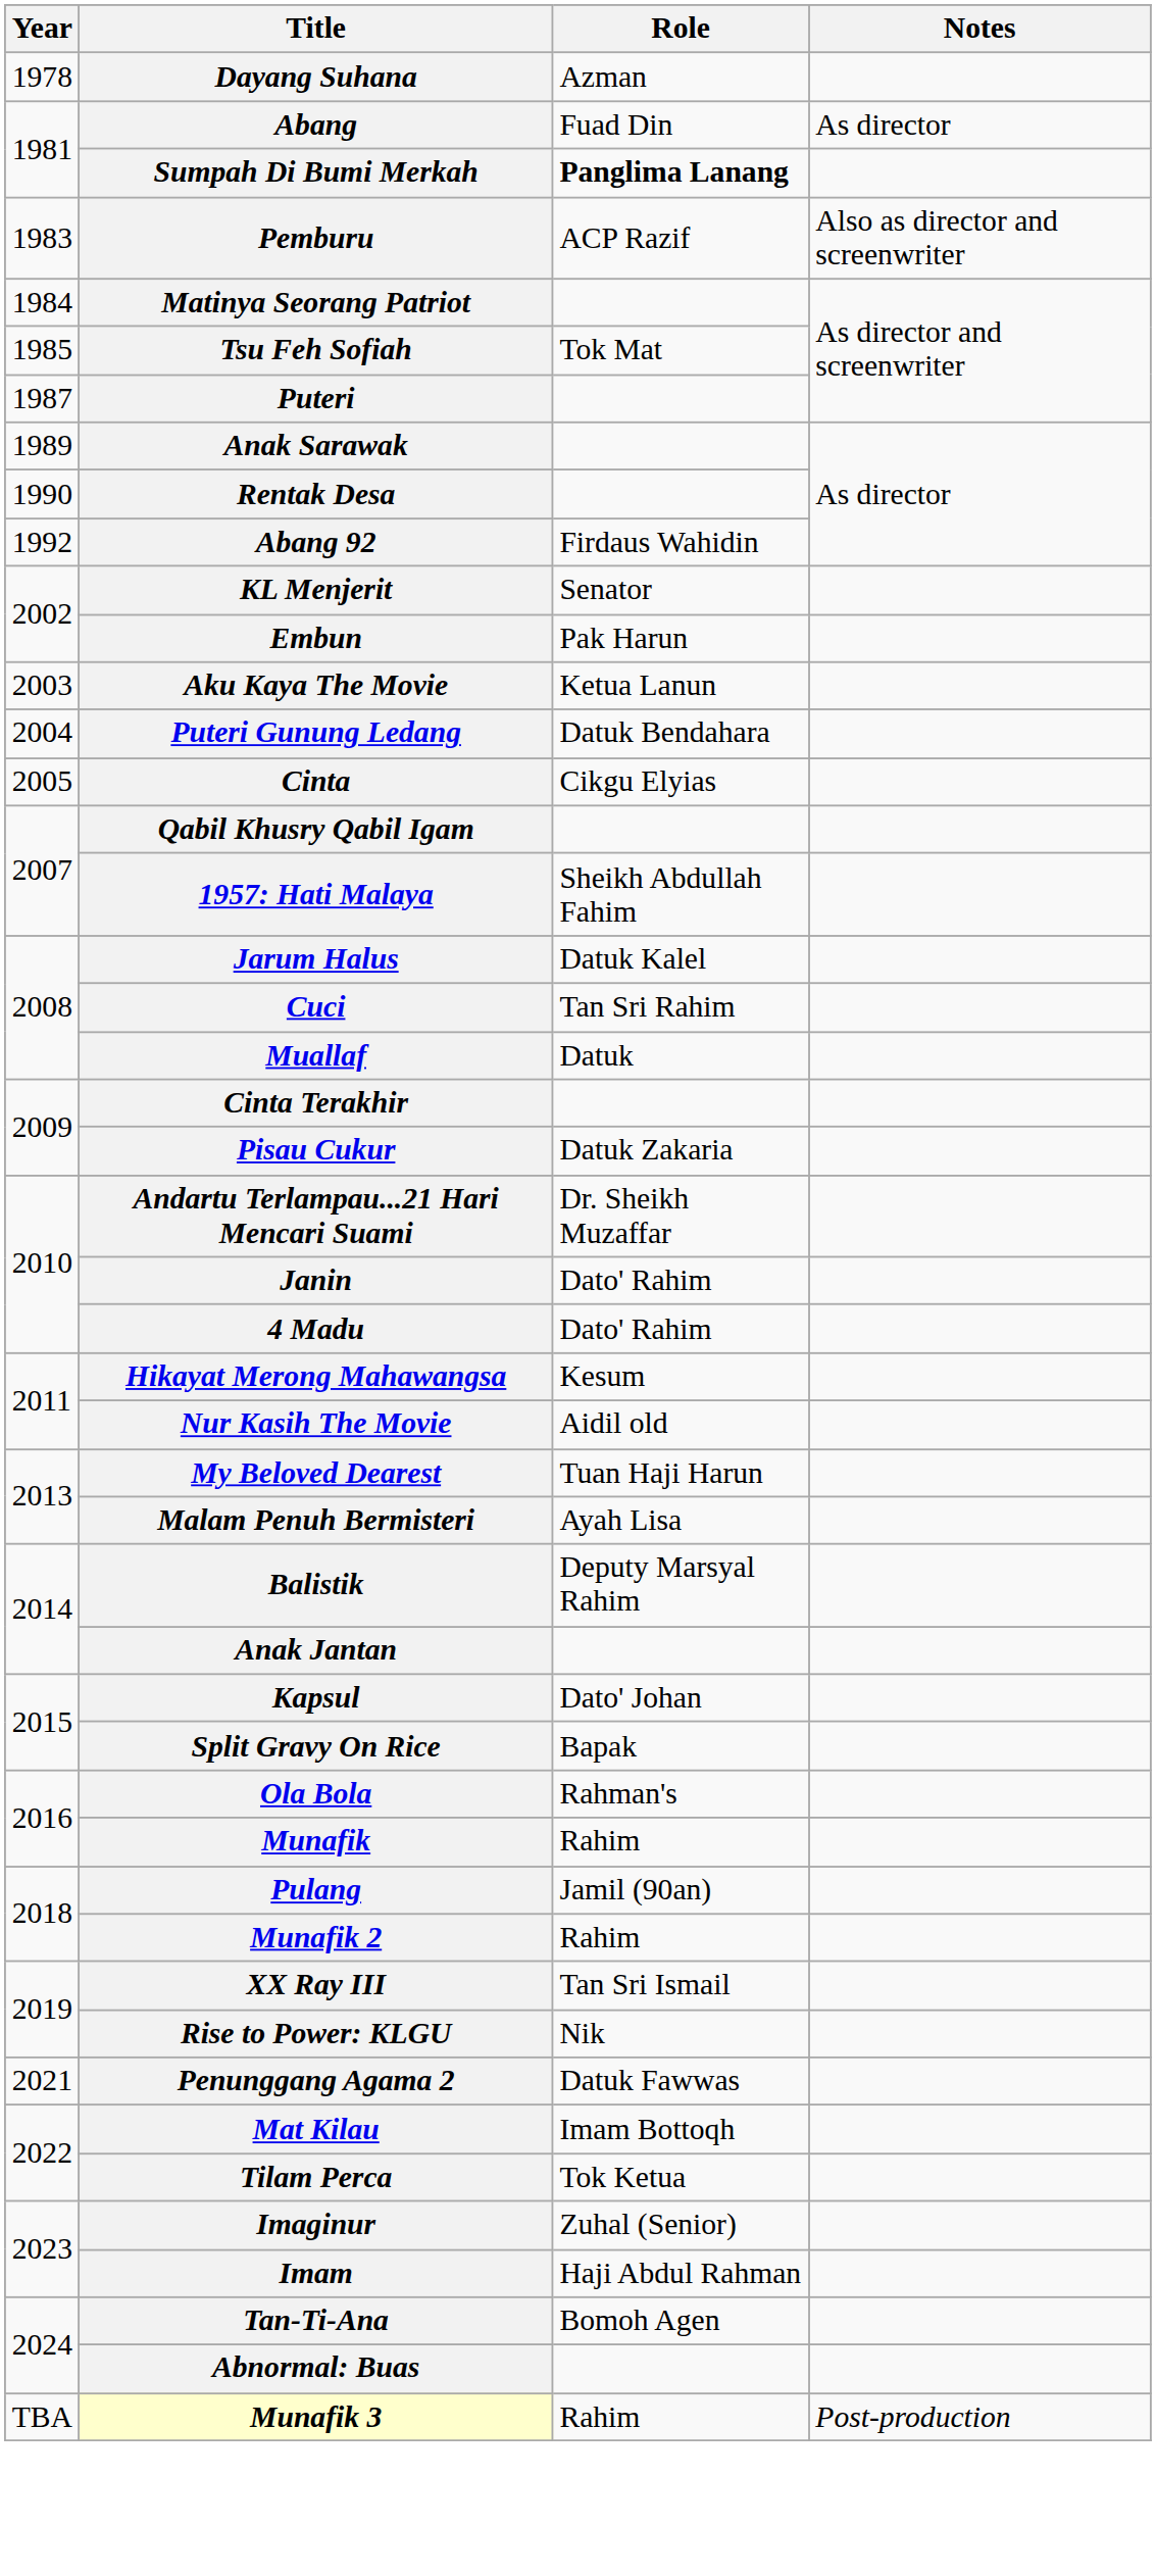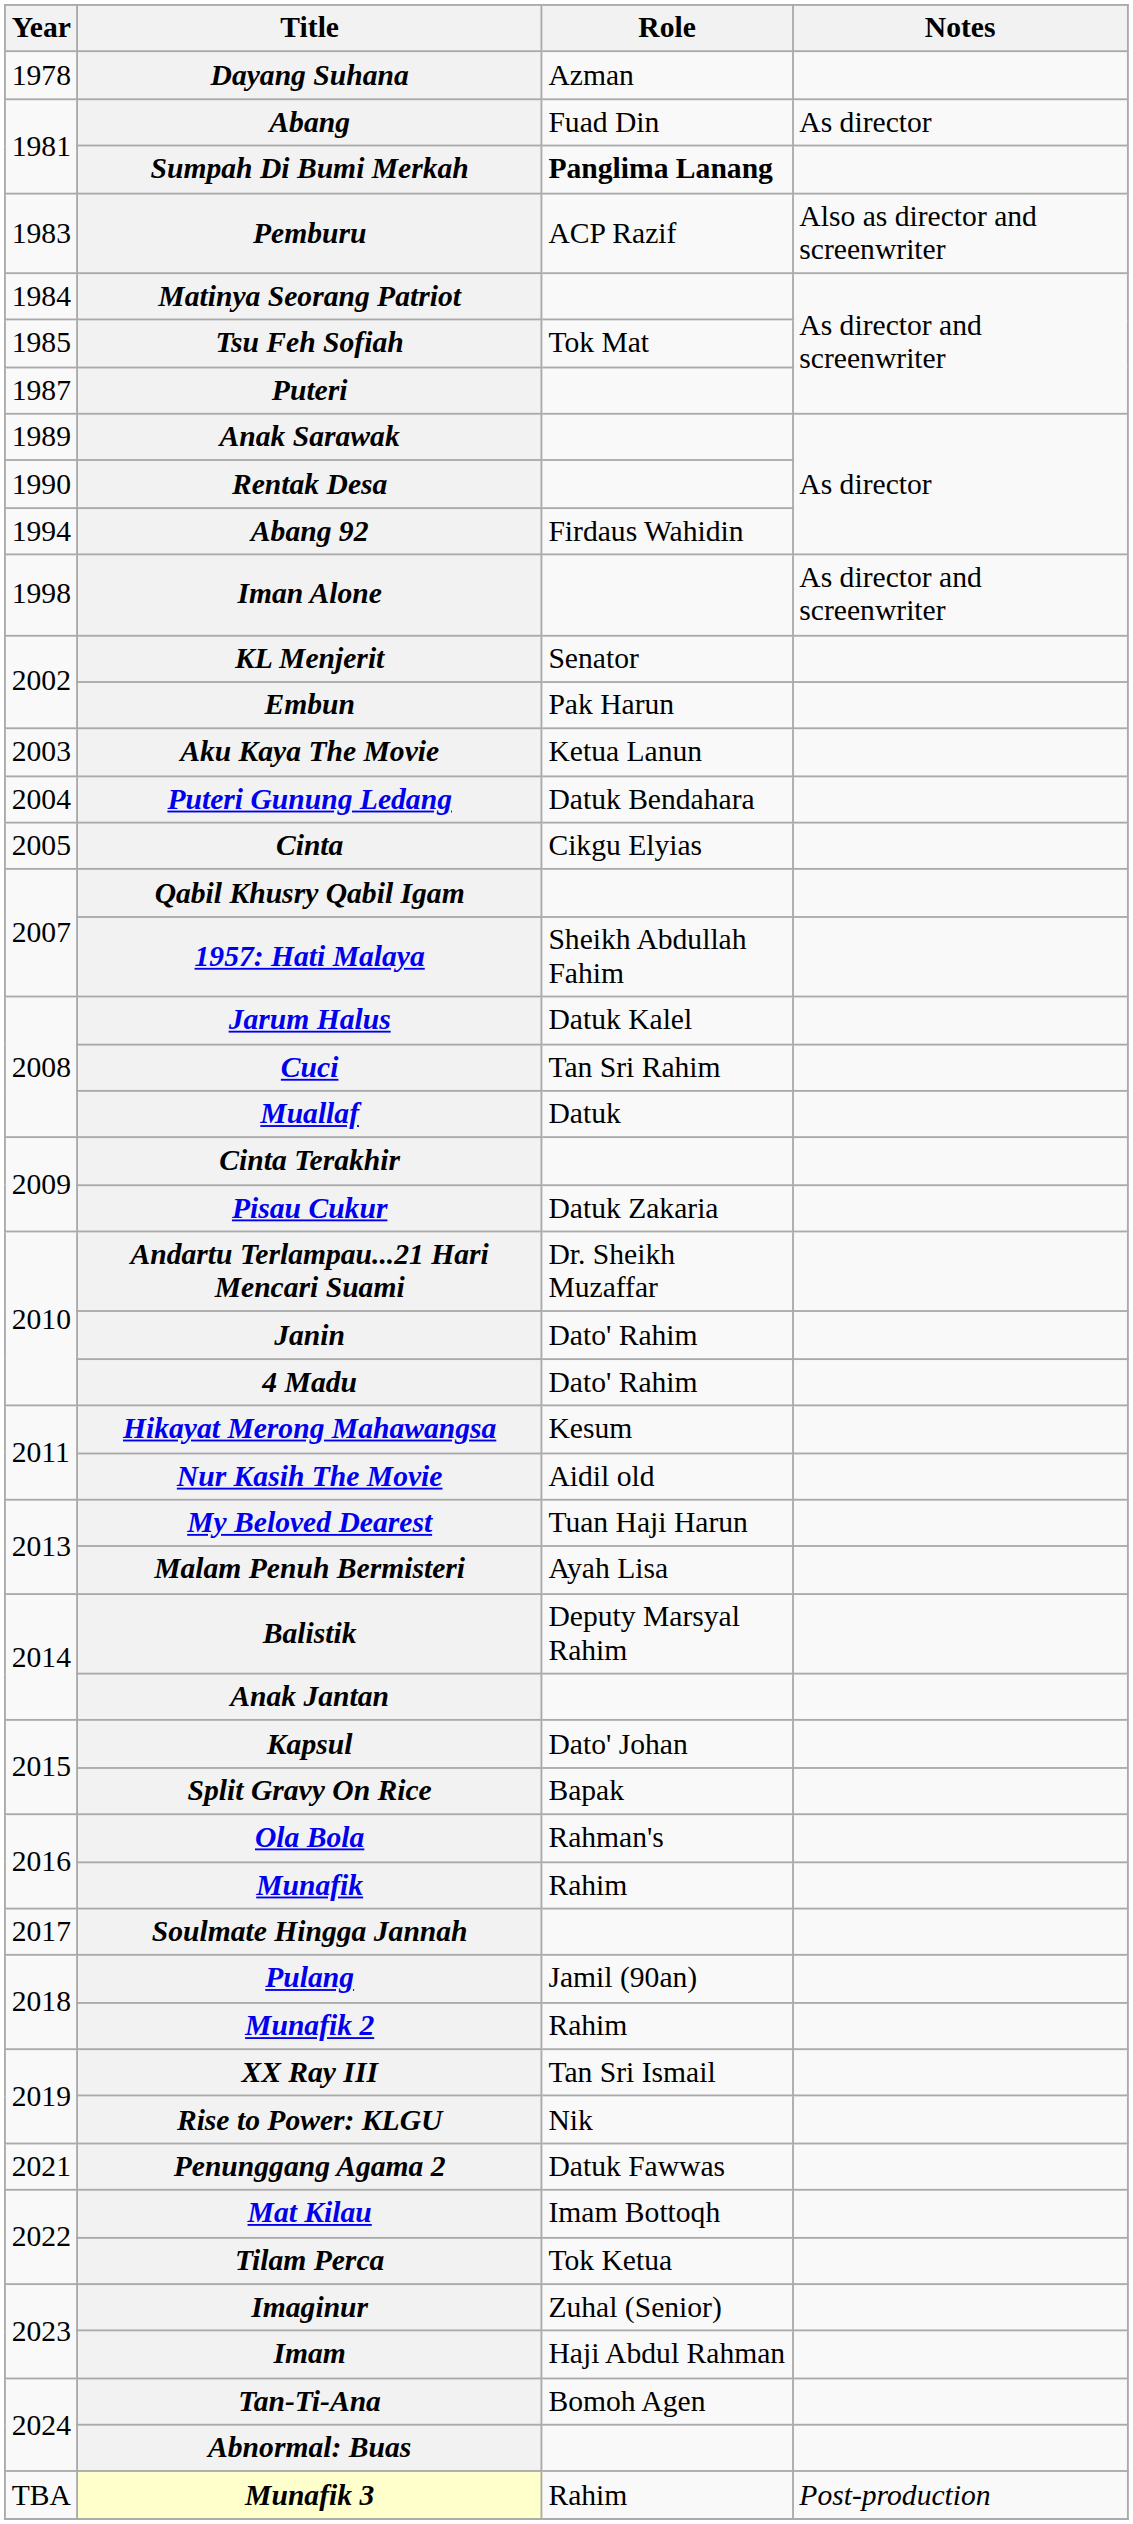Abang 92 | Year: 1992 -> 1994
+ row: 1998 | Iman Alone | As director and screenwriter
+ row: 2017 | Soulmate Hingga Jannah
